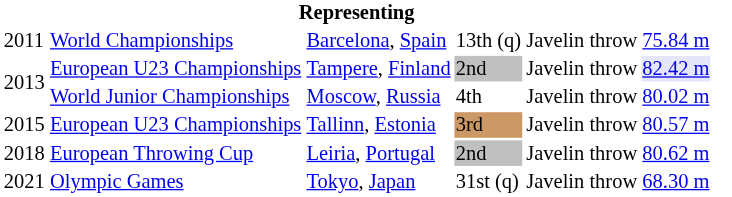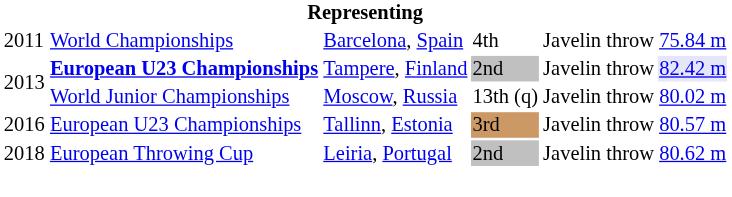Barcelona, Spain | column 4: 13th (q) -> 4th
Tampere, Finland | column 2: normal -> bold
Moscow, Russia | column 4: 4th -> 13th (q)
Tallinn, Estonia | column 1: 2015 -> 2016
- row: 2021 | Olympic Games | Tokyo, Japan | 31st (q) | Javelin throw | 68.30 m
